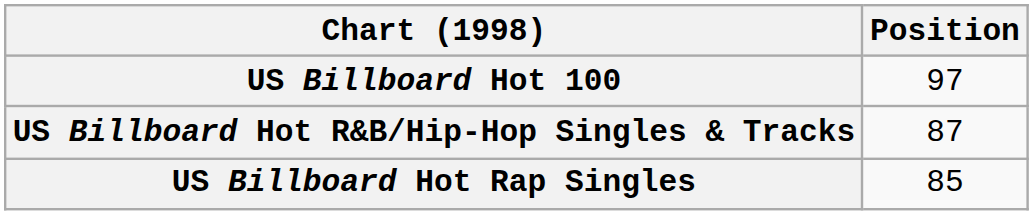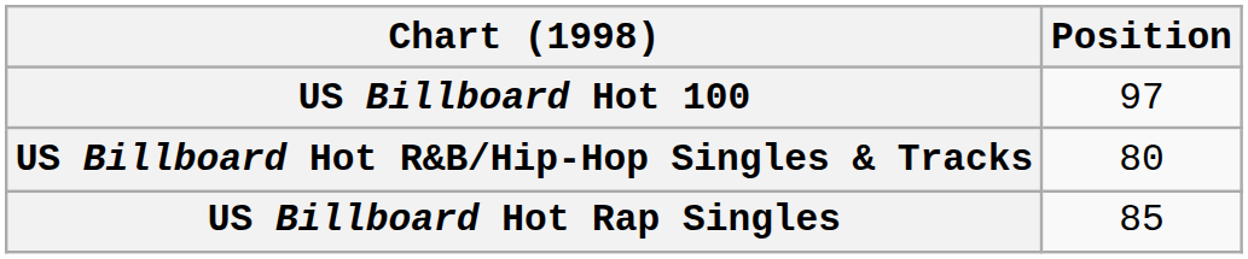US Billboard Hot R&B/Hip-Hop Singles & Tracks | Position: 87 -> 80
